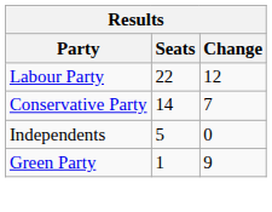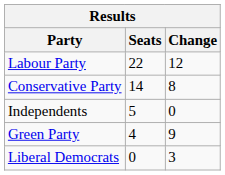Conservative Party | Change: 7 -> 8
Green Party | Seats: 1 -> 4
+ row: Liberal Democrats | 0 | 3
